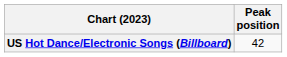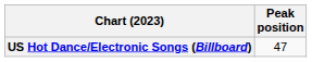US Hot Dance/Electronic Songs (Billboard) | Peak position: 42 -> 47
